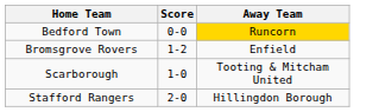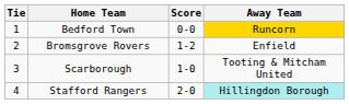+ column: Tie | 1 | 2 | 3 | 4
Stafford Rangers | Away Team: no background -> paleturquoise background
